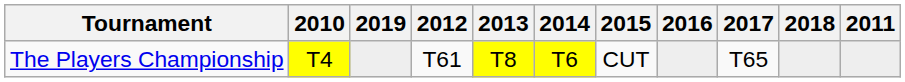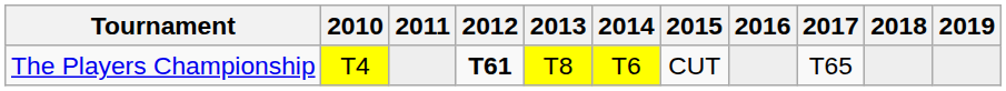columns swapped: 2011 <-> 2019
The Players Championship | 2012: normal -> bold
